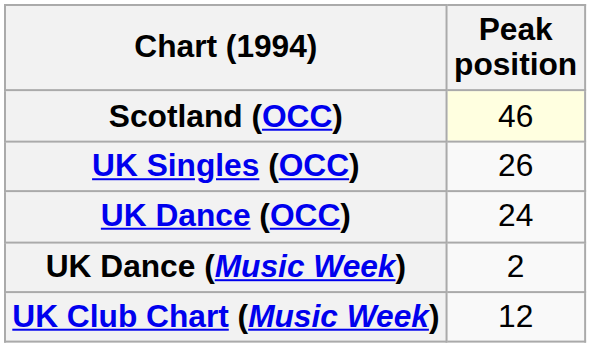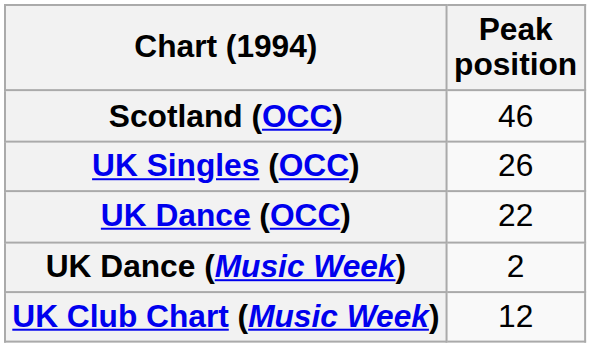Scotland (OCC) | Peak position: lightyellow background -> no background
UK Dance (OCC) | Peak position: 24 -> 22
